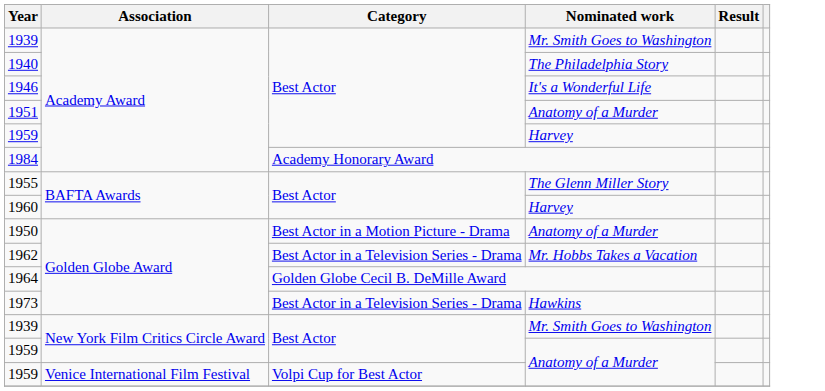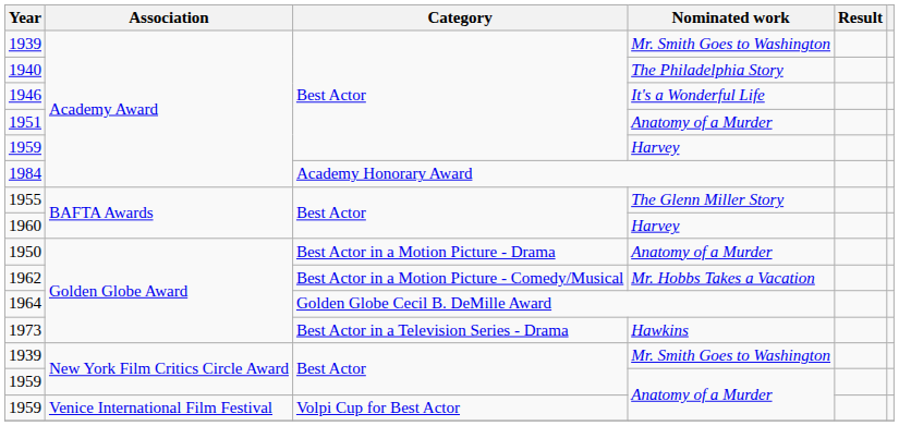1962 | Category: Best Actor in a Television Series - Drama -> Best Actor in a Motion Picture - Comedy/Musical
